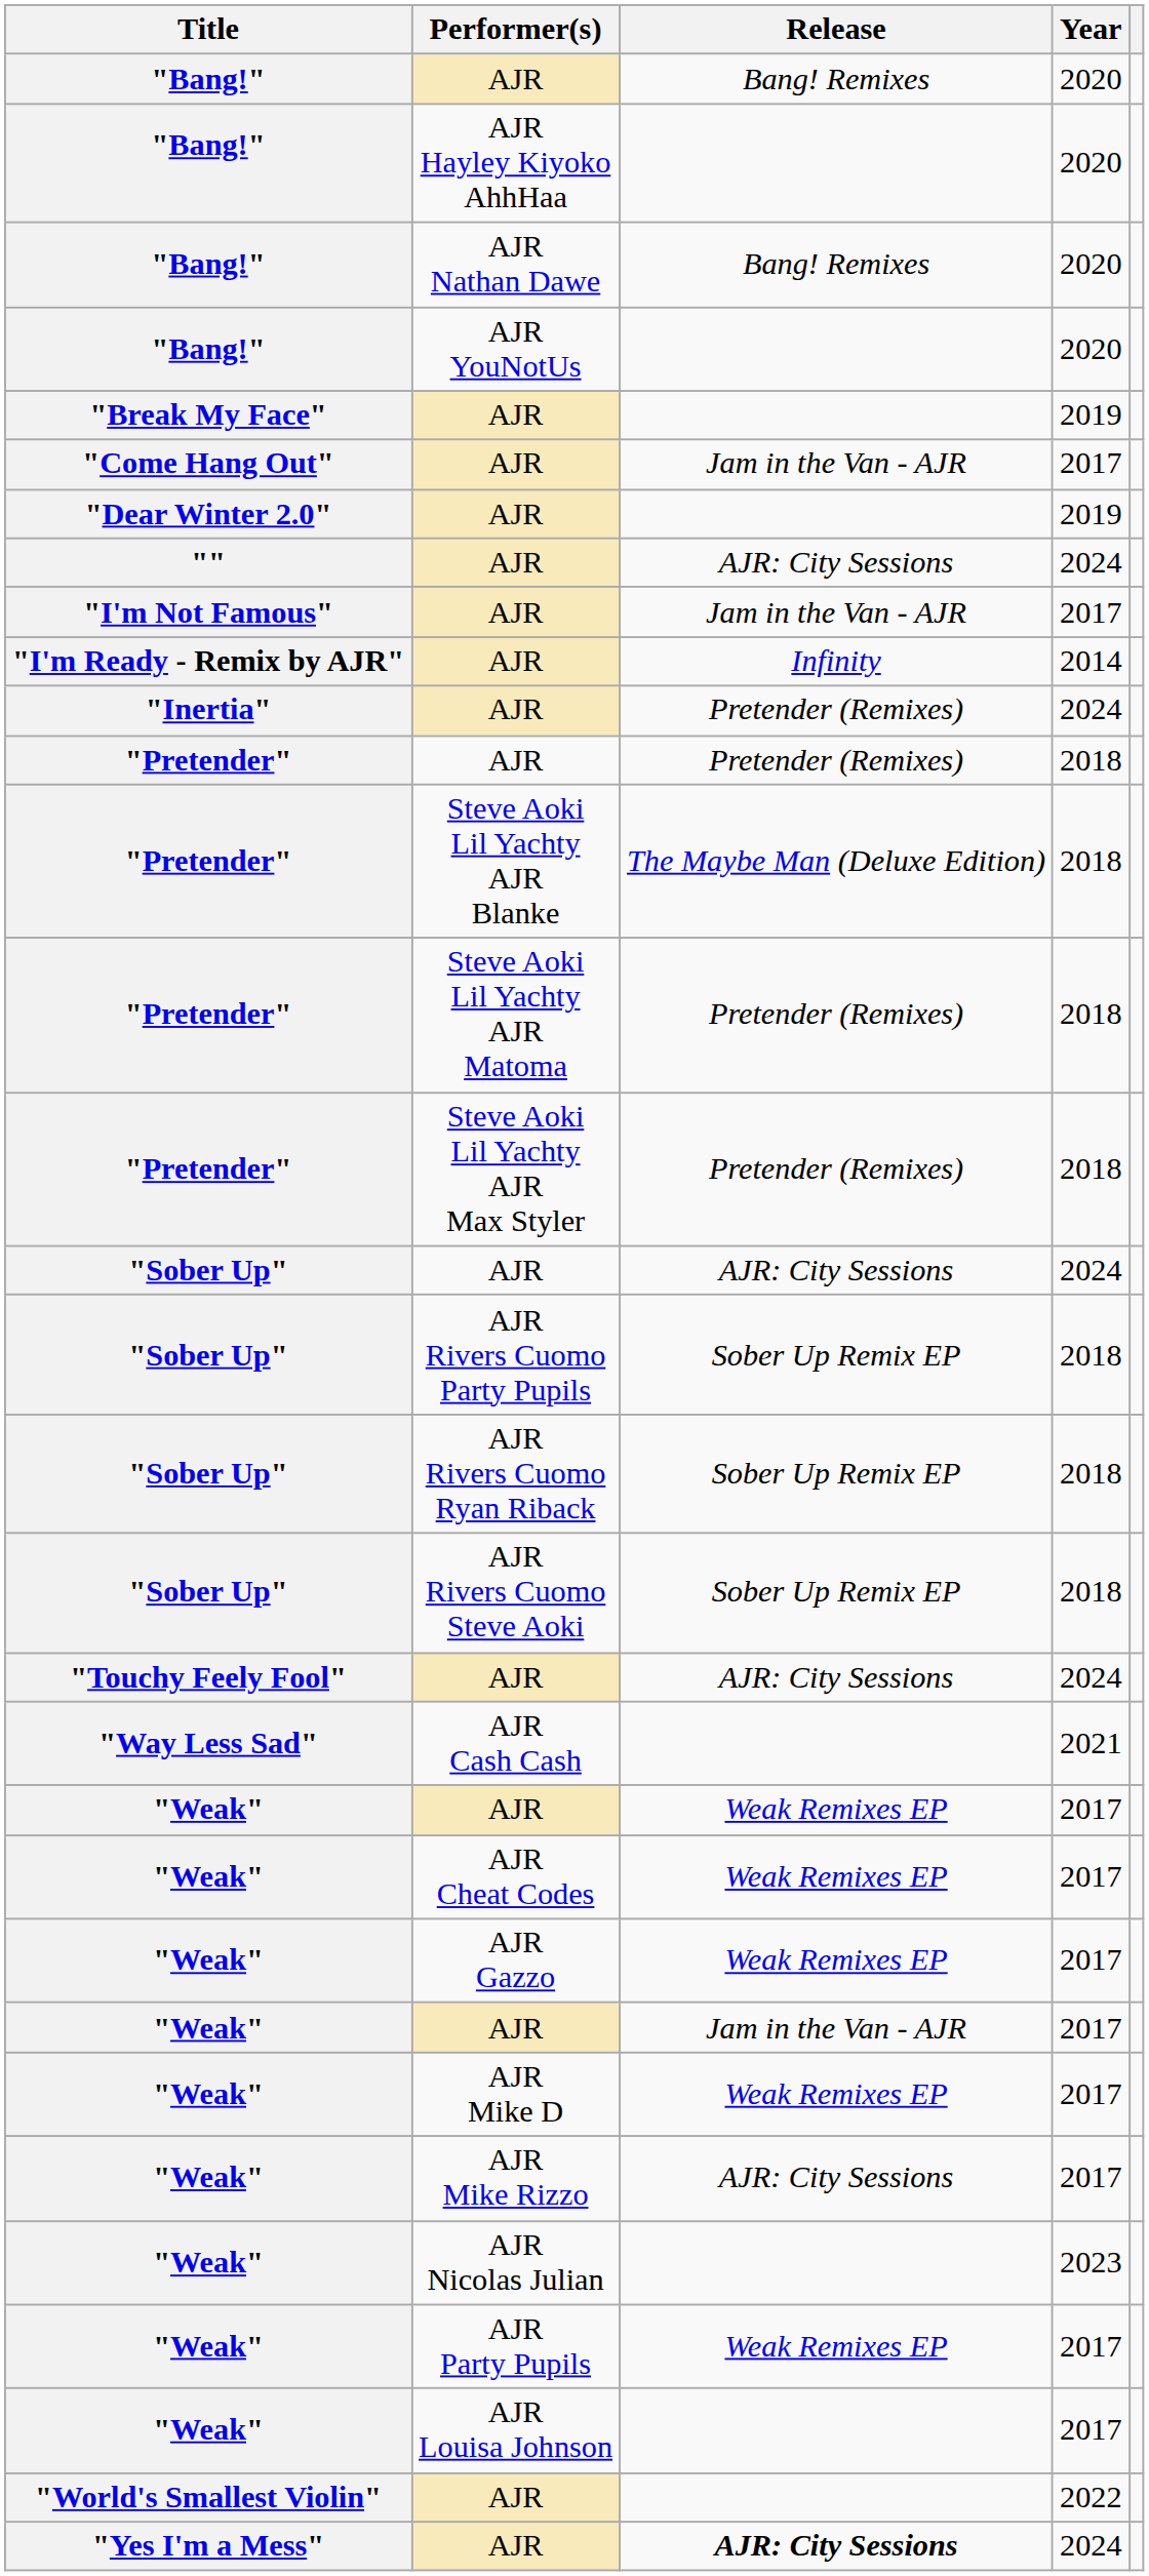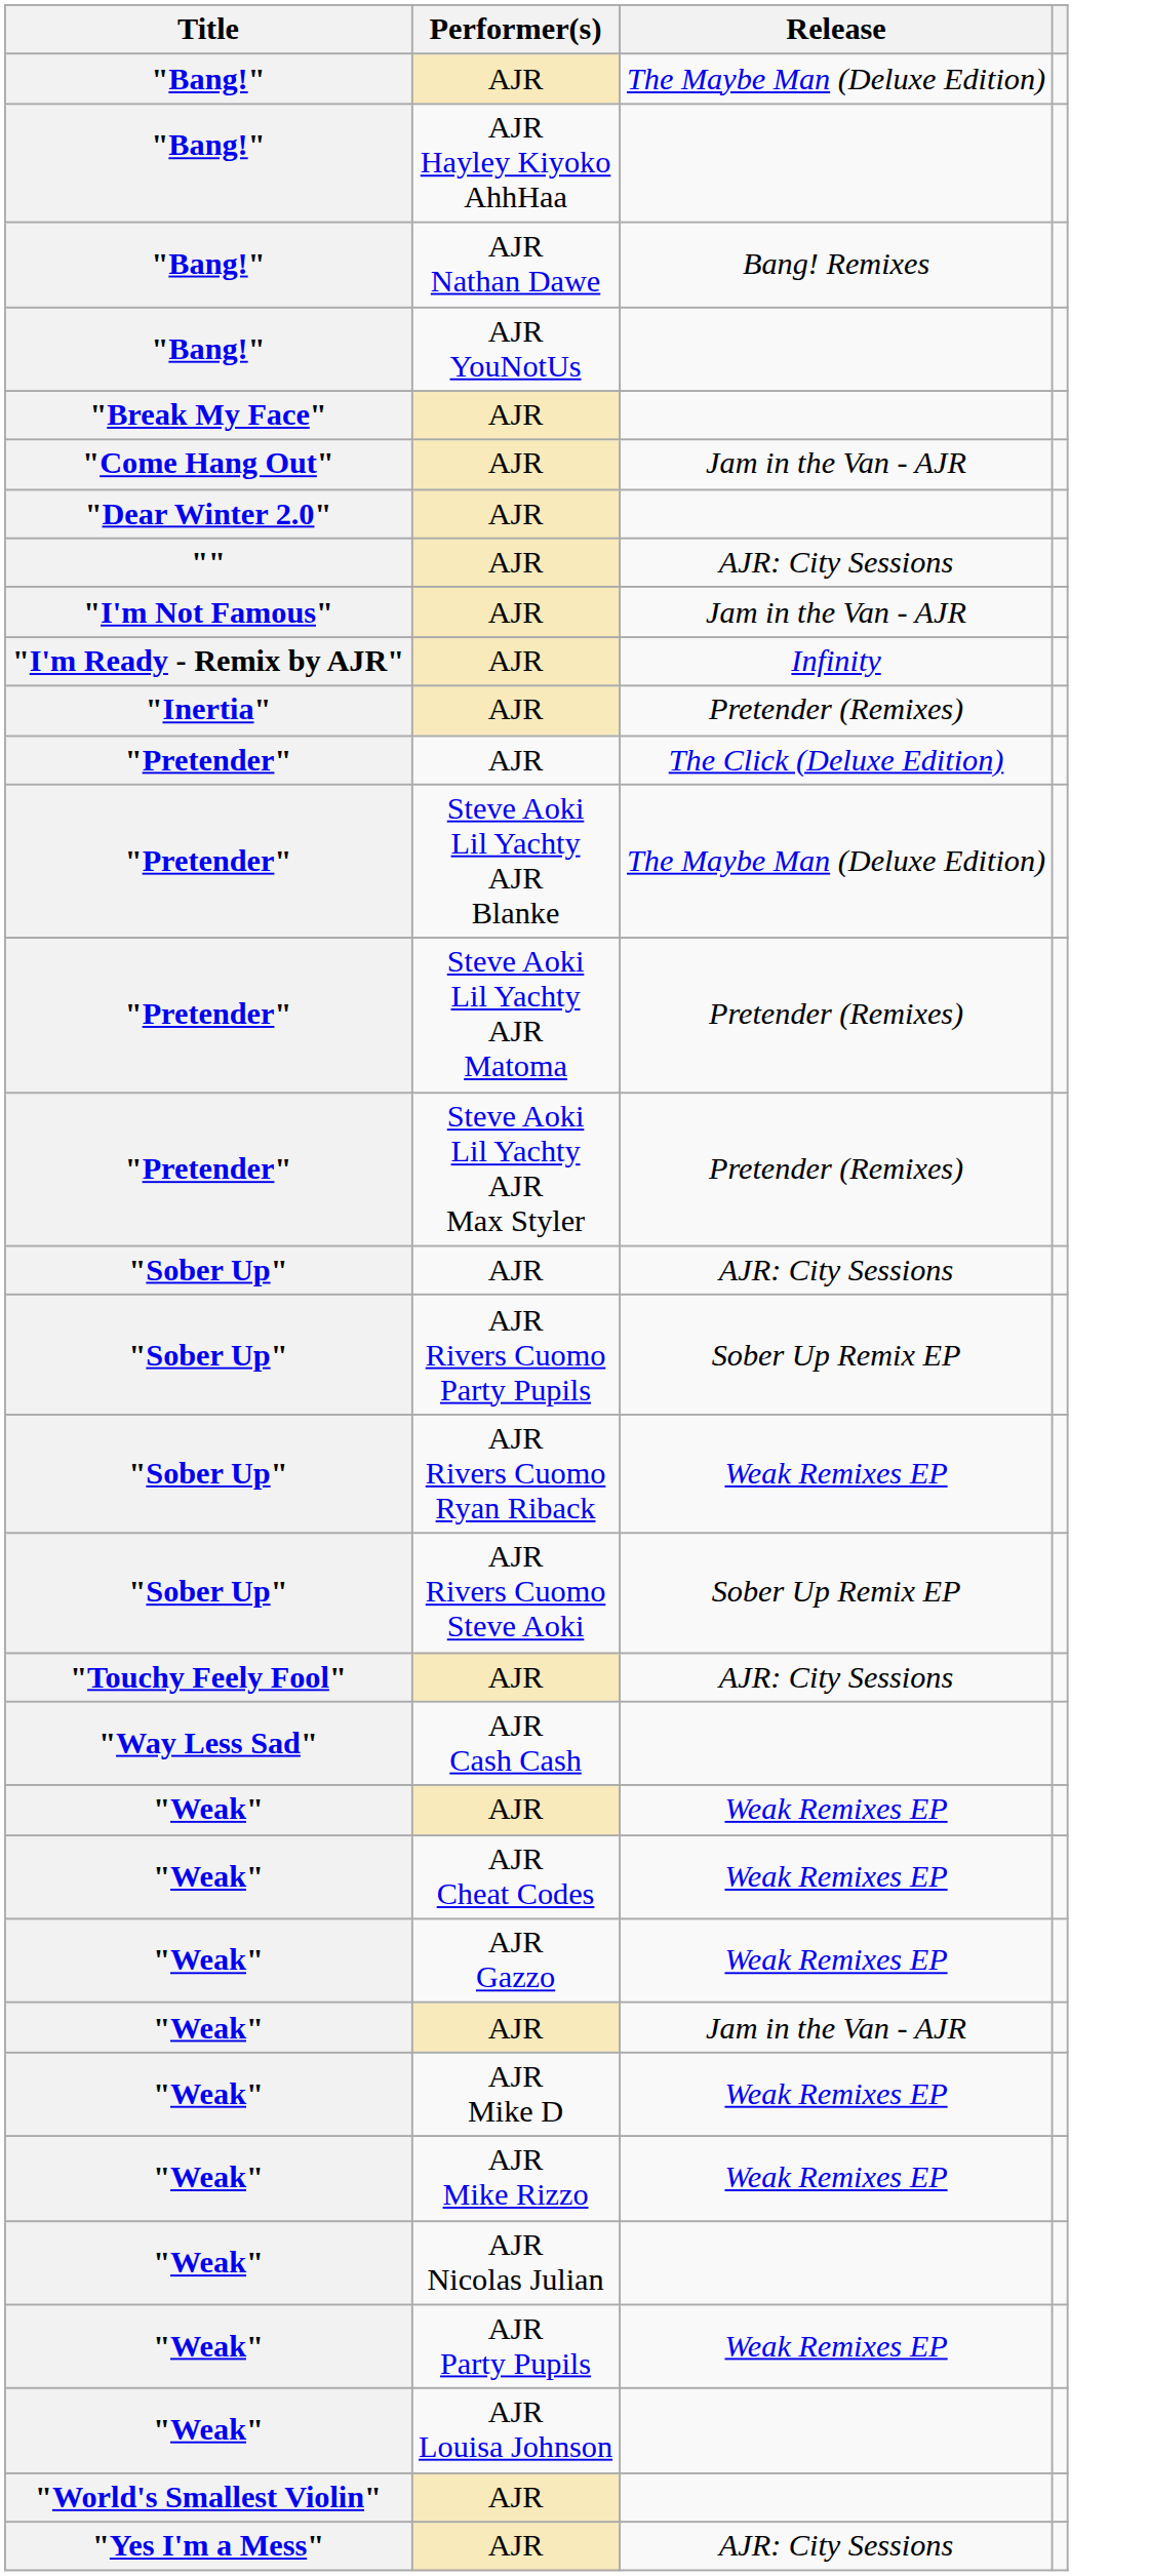- column: Year | 2020 | 2020 | 2020 | 2020 | 2019 | 2017 | 2019 | 2024 | 2017 | 2014 | 2024 | 2018 | 2018 | 2018 | 2018 | 2024 | 2018 | 2018 | 2018 | 2024 | 2021 | 2017 | 2017 | 2017 | 2017 | 2017 | 2017 | 2023 | 2017 | 2017 | 2022 | 2024
"Bang!" / AJR | Release: Bang! Remixes -> The Maybe Man (Deluxe Edition)
"Pretender" / AJR | Release: Pretender (Remixes) -> The Click (Deluxe Edition)
AJR Rivers Cuomo Ryan Riback | Release: Sober Up Remix EP -> Weak Remixes EP
AJR Mike Rizzo | Release: AJR: City Sessions -> Weak Remixes EP
"Yes I'm a Mess" / AJR | Release: bold -> normal
